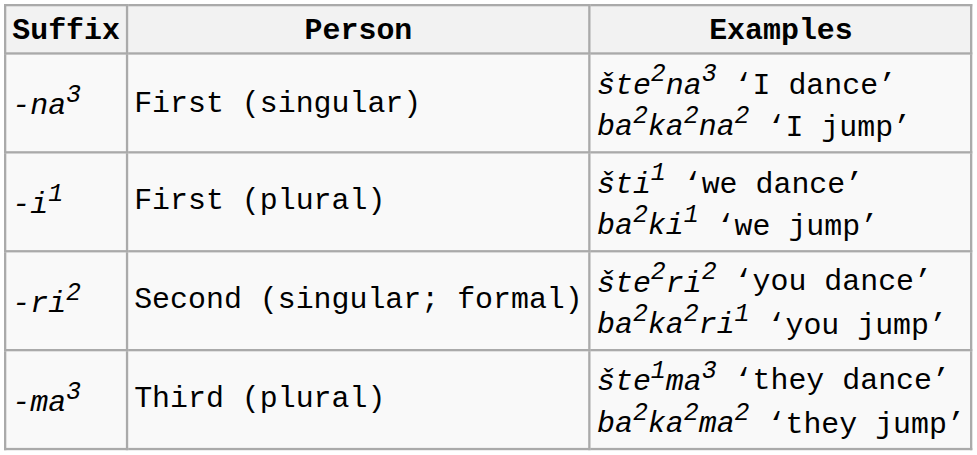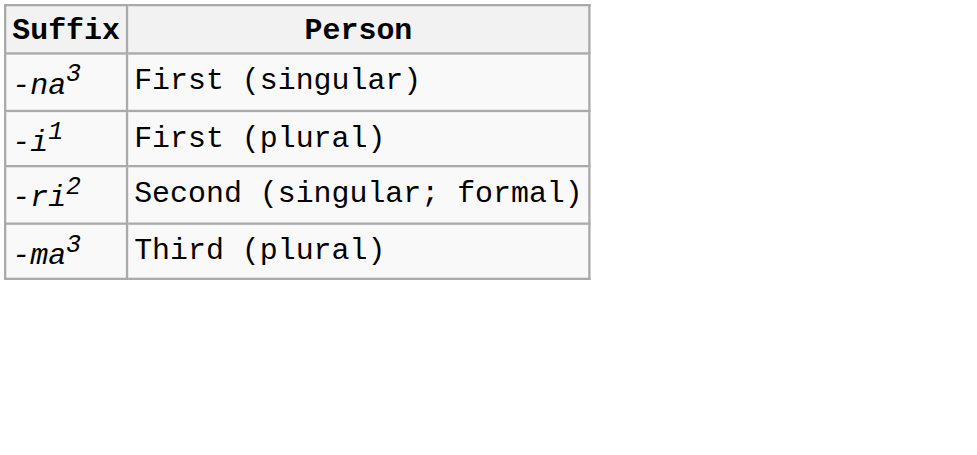- column: Examples | šte2na3 ‘I dance’ ba2ka2na2 ‘I jump’ | šti1 ‘we dance’ ba2ki1 ‘we jump’ | šte2ri2 ‘you dance’ ba2ka2ri1 ‘you jump’ | šte1ma3 ‘they dance’ ba2ka2ma2 ‘they jump’
